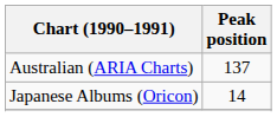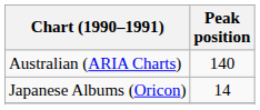Australian (ARIA Charts) | Peak position: 137 -> 140
